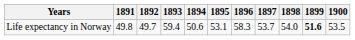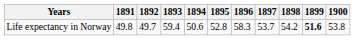Life expectancy in Norway | 1895: 53.1 -> 52.8
Life expectancy in Norway | 1898: 54.0 -> 54.2
Life expectancy in Norway | 1900: 53.5 -> 53.8
